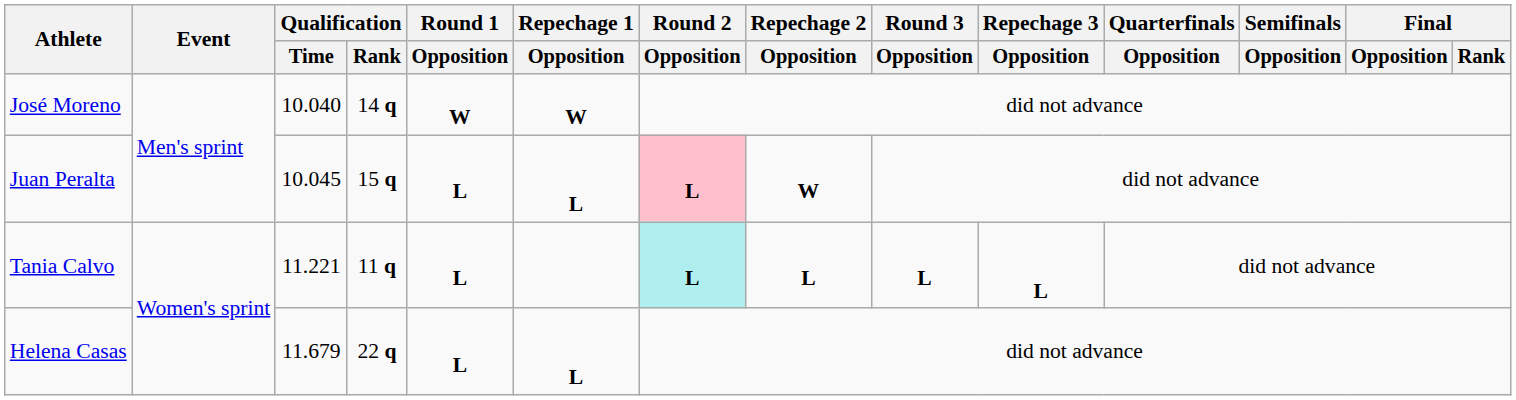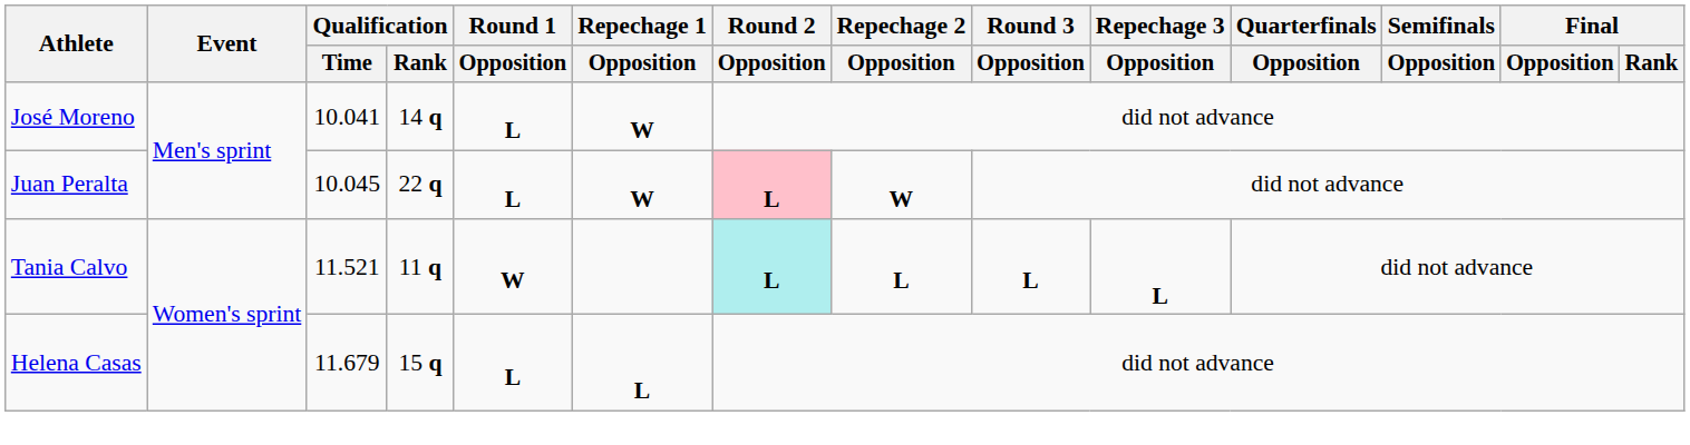José Moreno | Qualification / Time: 10.040 -> 10.041
José Moreno | Round 1 / Opposition: W -> L
Juan Peralta | Qualification / Rank: 15 q -> 22 q
Juan Peralta | Repechage 1 / Opposition: L -> W
Tania Calvo | Qualification / Time: 11.221 -> 11.521
Tania Calvo | Round 1 / Opposition: L -> W
Helena Casas | Qualification / Rank: 22 q -> 15 q
